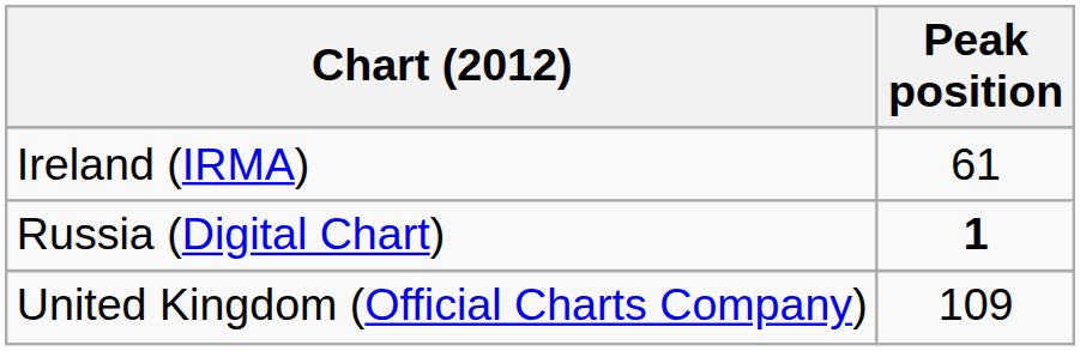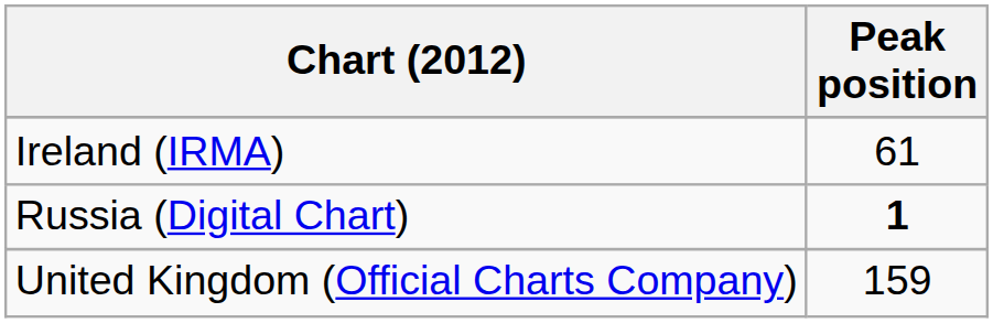United Kingdom (Official Charts Company) | Peak position: 109 -> 159
